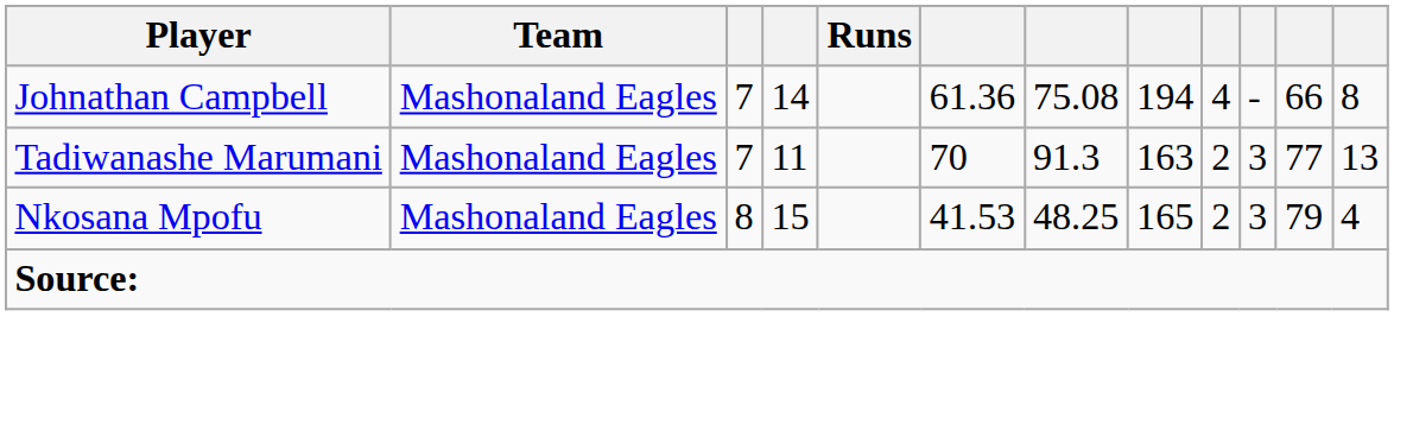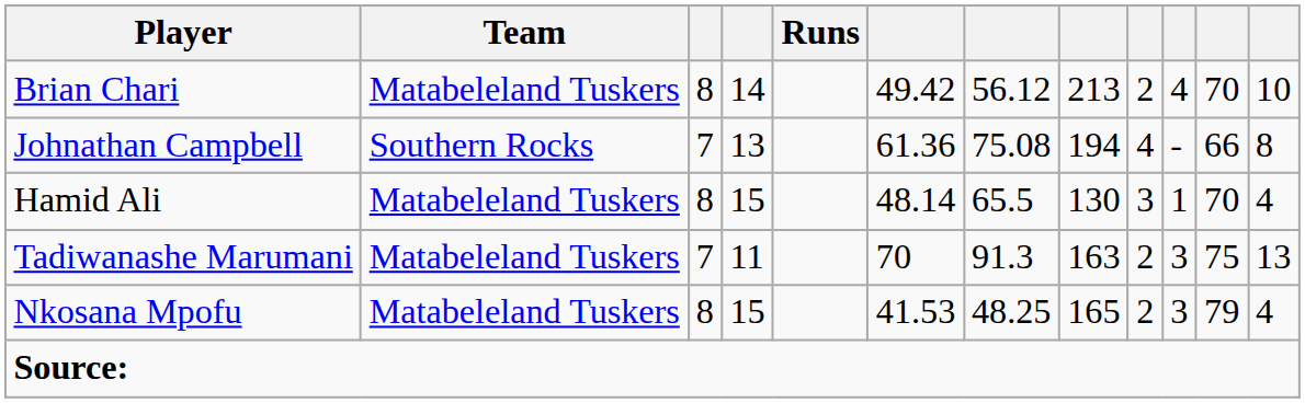+ row: Brian Chari | Matabeleland Tuskers | 8 | 14 | 49.42 | 56.12 | 213 | 2 | 4 | 70 | 10
Johnathan Campbell | Team: Mashonaland Eagles -> Southern Rocks
Johnathan Campbell | column 4: 14 -> 13
+ row: Hamid Ali | Matabeleland Tuskers | 8 | 15 | 48.14 | 65.5 | 130 | 3 | 1 | 70 | 4
Tadiwanashe Marumani | Team: Mashonaland Eagles -> Matabeleland Tuskers
Tadiwanashe Marumani | column 11: 77 -> 75
Nkosana Mpofu | Team: Mashonaland Eagles -> Matabeleland Tuskers
